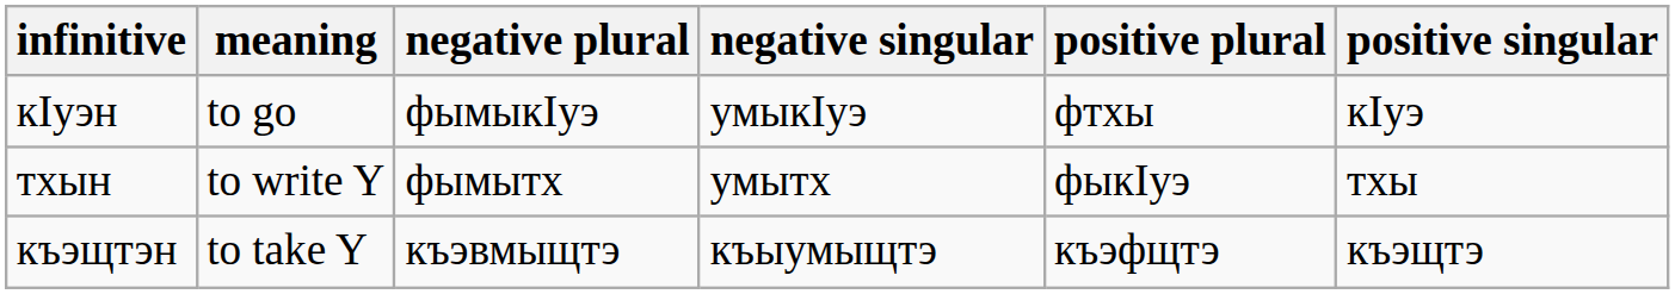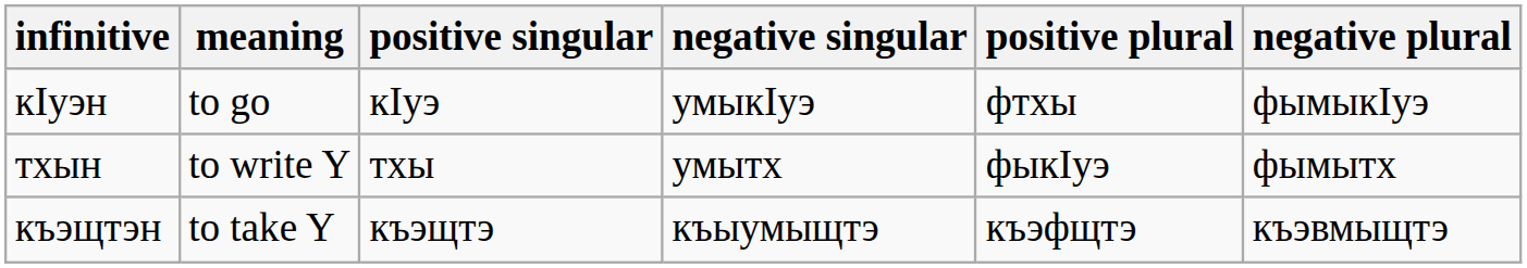columns swapped: positive singular <-> negative plural
